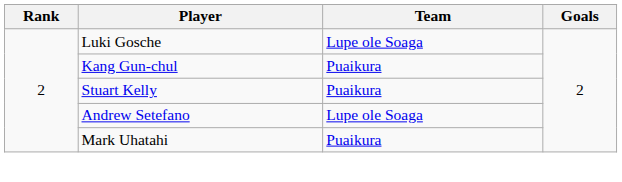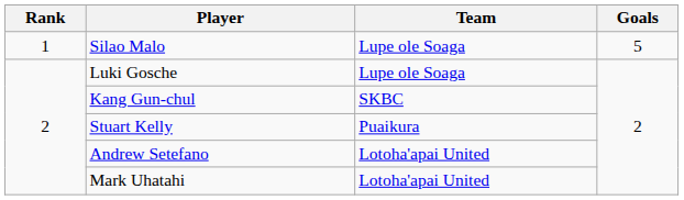+ row: 1 | Silao Malo | Lupe ole Soaga | 5
Kang Gun-chul | Team: Puaikura -> SKBC
Andrew Setefano | Team: Lupe ole Soaga -> Lotoha'apai United
Mark Uhatahi | Team: Puaikura -> Lotoha'apai United
